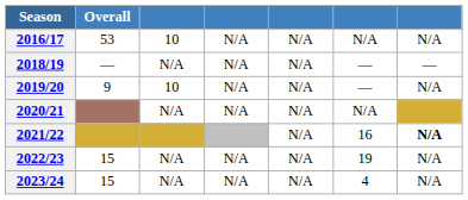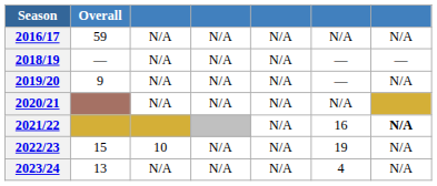2016/17 | Overall: 53 -> 59
2016/17 | column 3: 10 -> N/A
2019/20 | column 3: 10 -> N/A
2022/23 | column 3: N/A -> 10
2023/24 | Overall: 15 -> 13
